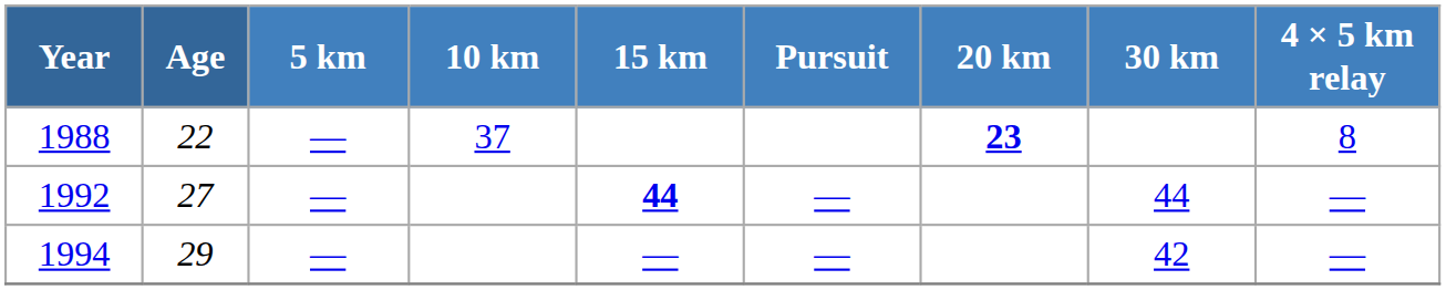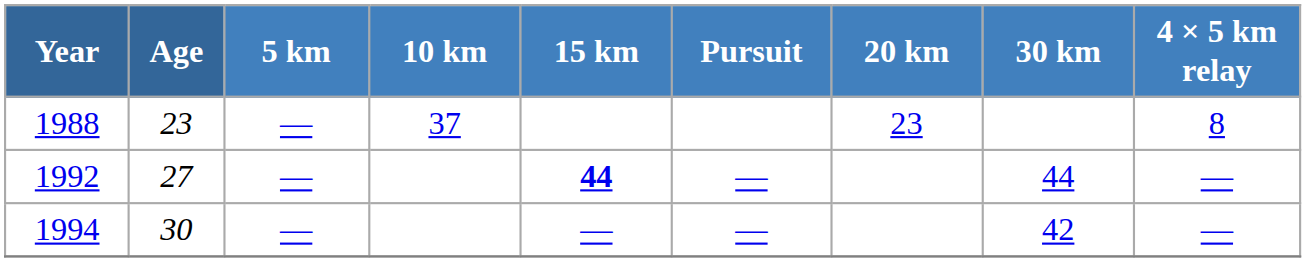1988 | Age: 22 -> 23
1988 | 20 km: bold -> normal
1994 | Age: 29 -> 30
